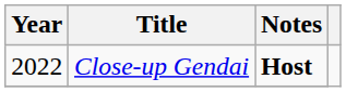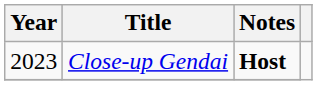Close-up Gendai | Year: 2022 -> 2023
